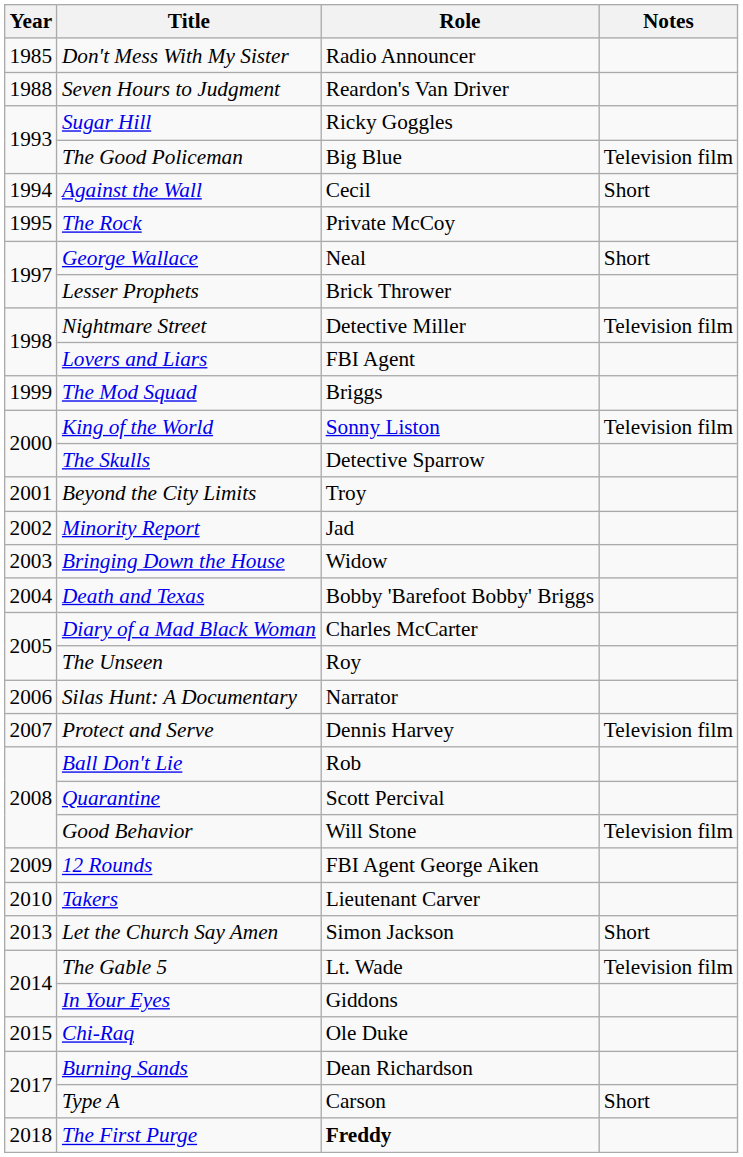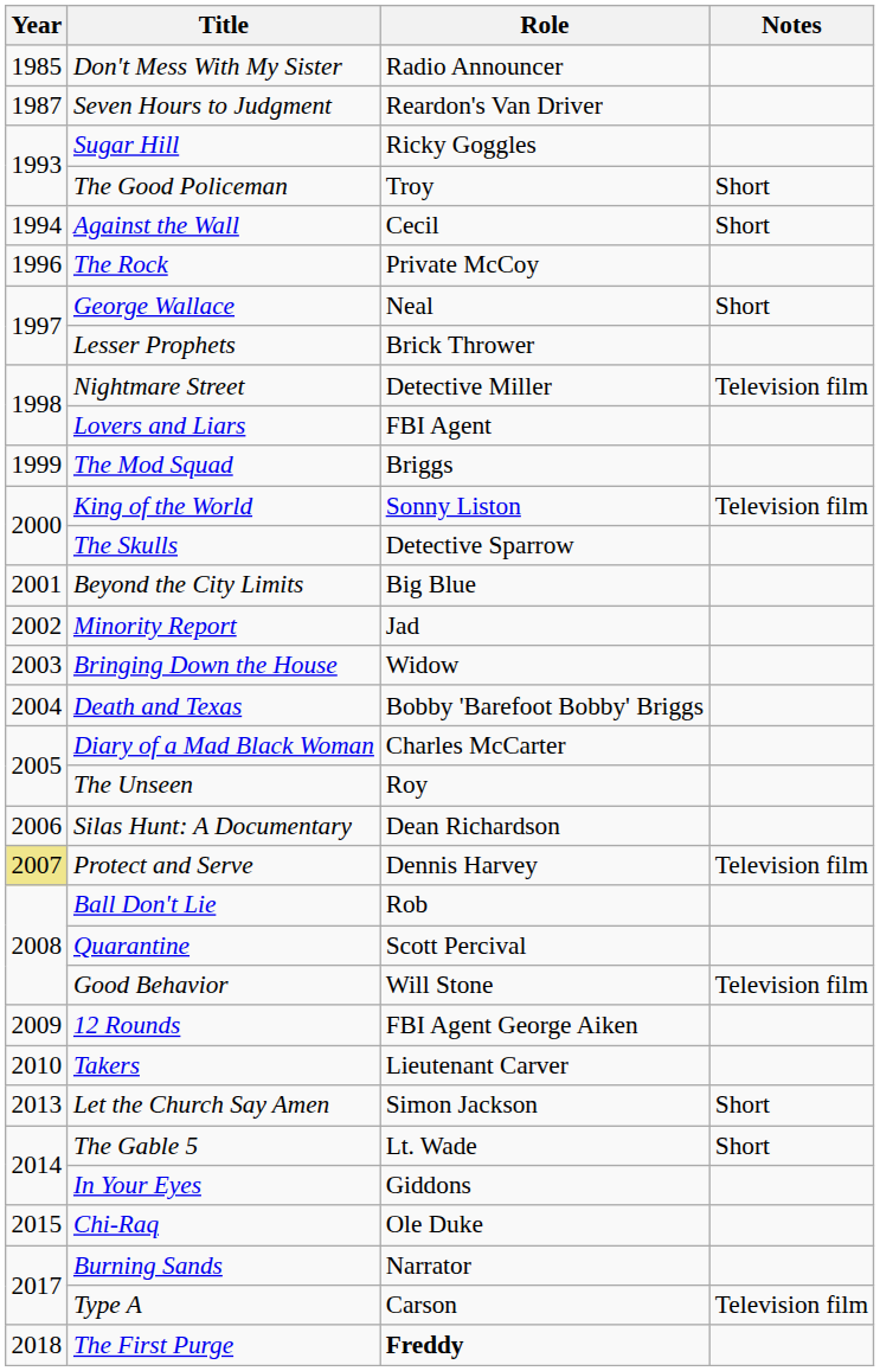Seven Hours to Judgment | Year: 1988 -> 1987
The Good Policeman | Role: Big Blue -> Troy
The Good Policeman | Notes: Television film -> Short
The Rock | Year: 1995 -> 1996
Beyond the City Limits | Role: Troy -> Big Blue
Silas Hunt: A Documentary | Role: Narrator -> Dean Richardson
Protect and Serve | Year: no background -> khaki background
The Gable 5 | Notes: Television film -> Short
Burning Sands | Role: Dean Richardson -> Narrator
Type A | Notes: Short -> Television film
